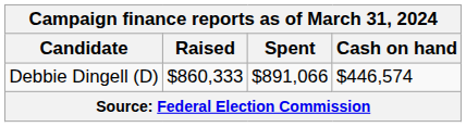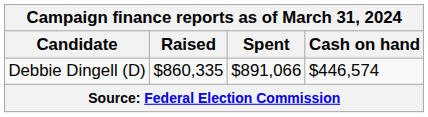Debbie Dingell (D) | Raised: $860,333 -> $860,335
